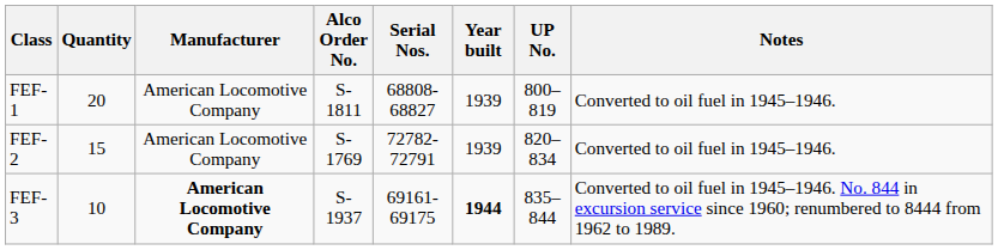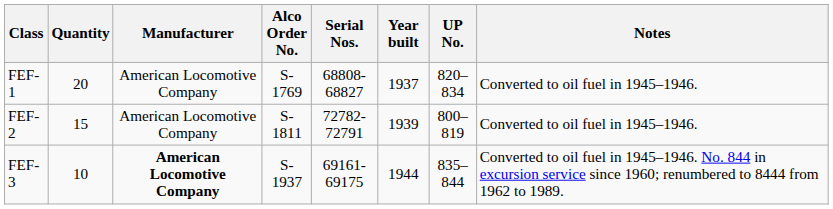FEF-1 | Alco Order No.: S-1811 -> S-1769
FEF-1 | Year built: 1939 -> 1937
FEF-1 | UP No.: 800–819 -> 820–834
FEF-2 | Alco Order No.: S-1769 -> S-1811
FEF-2 | UP No.: 820–834 -> 800–819
FEF-3 | Year built: bold -> normal
